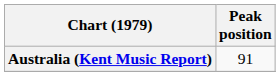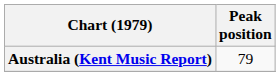Australia (Kent Music Report) | Peak position: 91 -> 79
